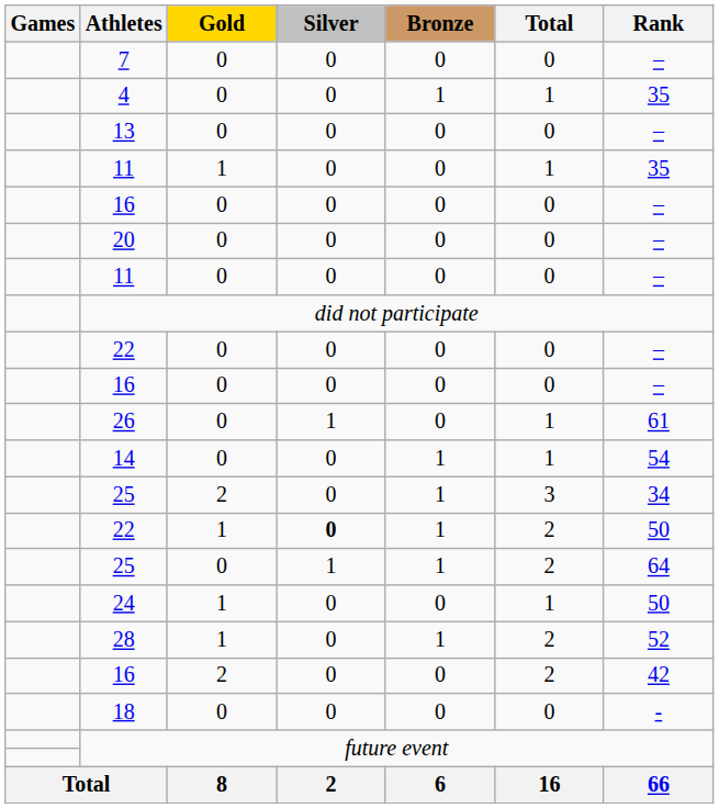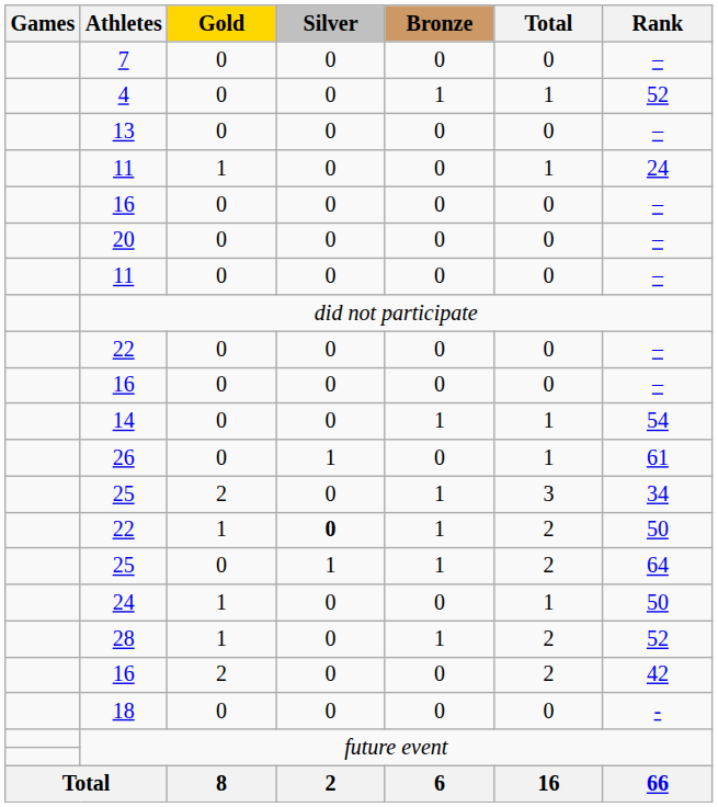4 | Rank: 35 -> 52
11 / 1 | Rank: 35 -> 24
rows swapped: 14 <-> 26
